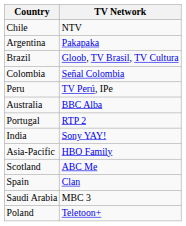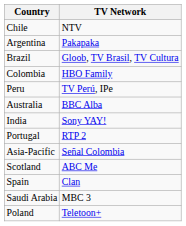Colombia | TV Network: Señal Colombia -> HBO Family
rows swapped: Portugal <-> India
Asia-Pacific | TV Network: HBO Family -> Señal Colombia
